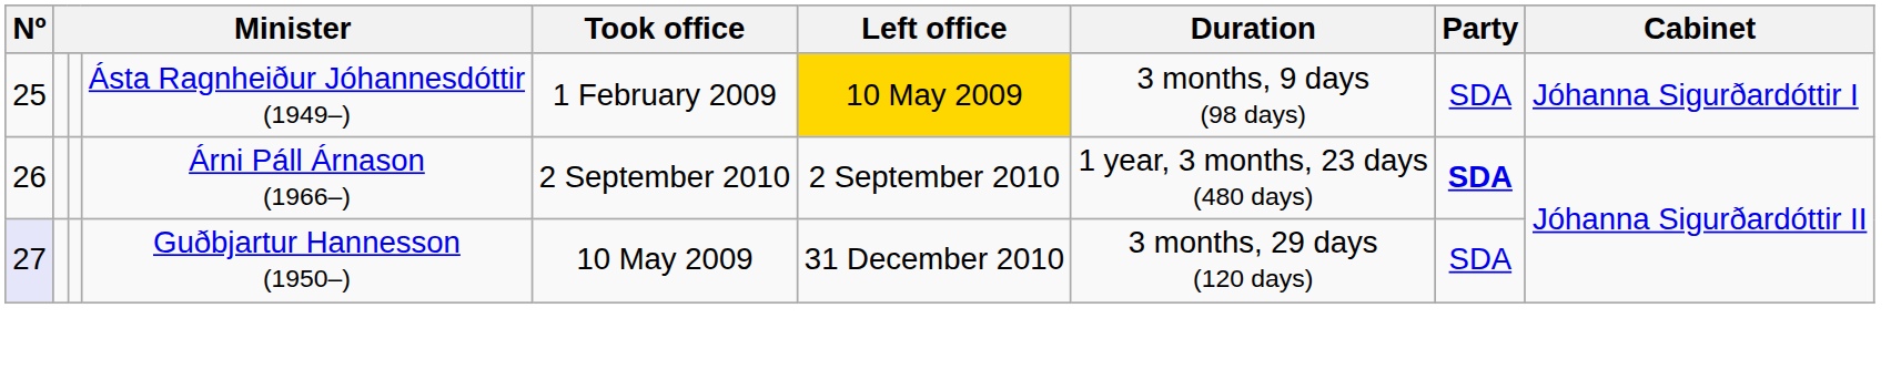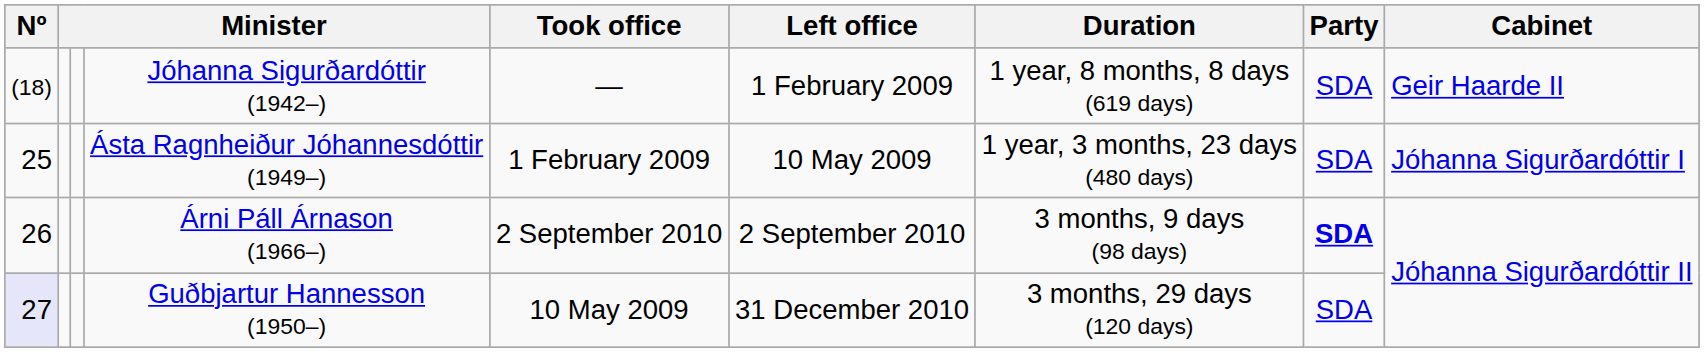+ row: (18) | Jóhanna Sigurðardóttir (1942–) | — | 1 February 2009 | 1 year, 8 months, 8 days (619 days) | SDA | Geir Haarde II
Ásta Ragnheiður Jóhannesdóttir (1949–) | Left office: gold background -> no background
Ásta Ragnheiður Jóhannesdóttir (1949–) | Duration: 3 months, 9 days (98 days) -> 1 year, 3 months, 23 days (480 days)
Árni Páll Árnason (1966–) | Duration: 1 year, 3 months, 23 days (480 days) -> 3 months, 9 days (98 days)
